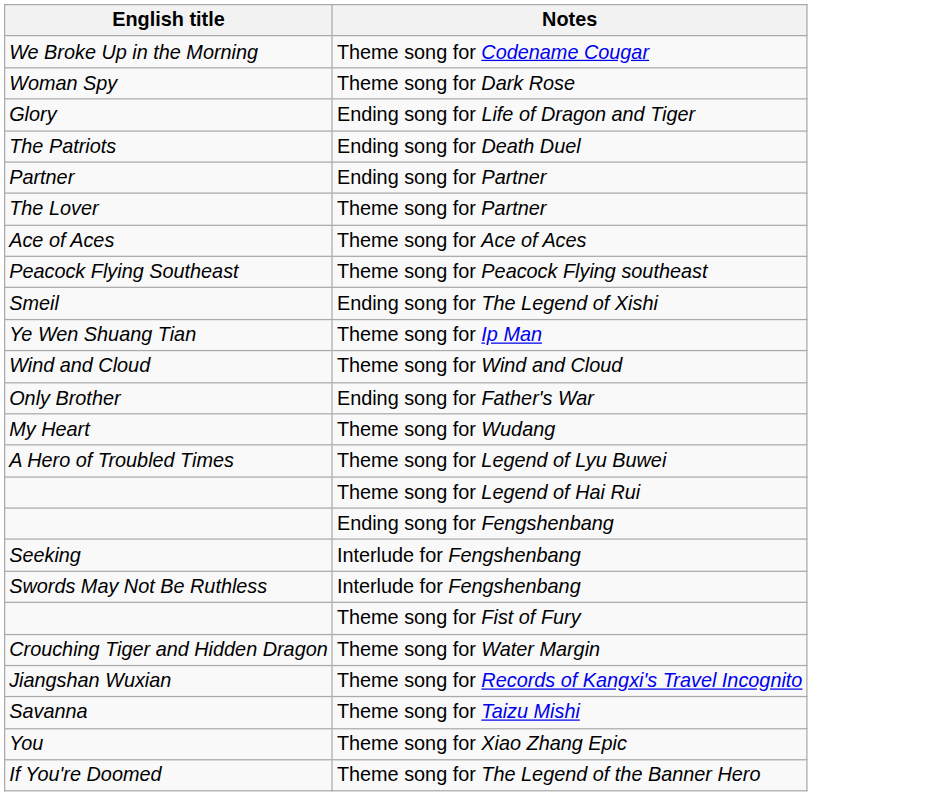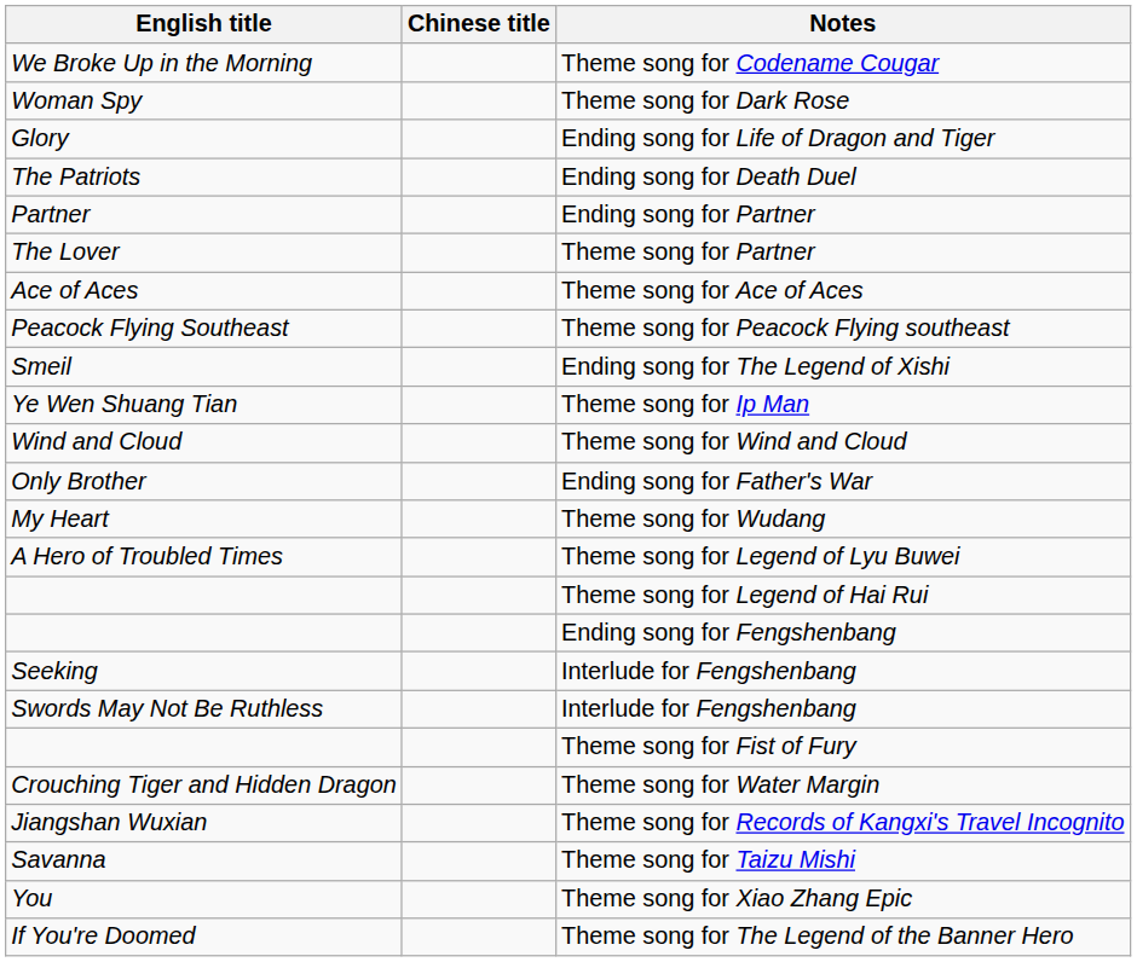+ column: Chinese title
